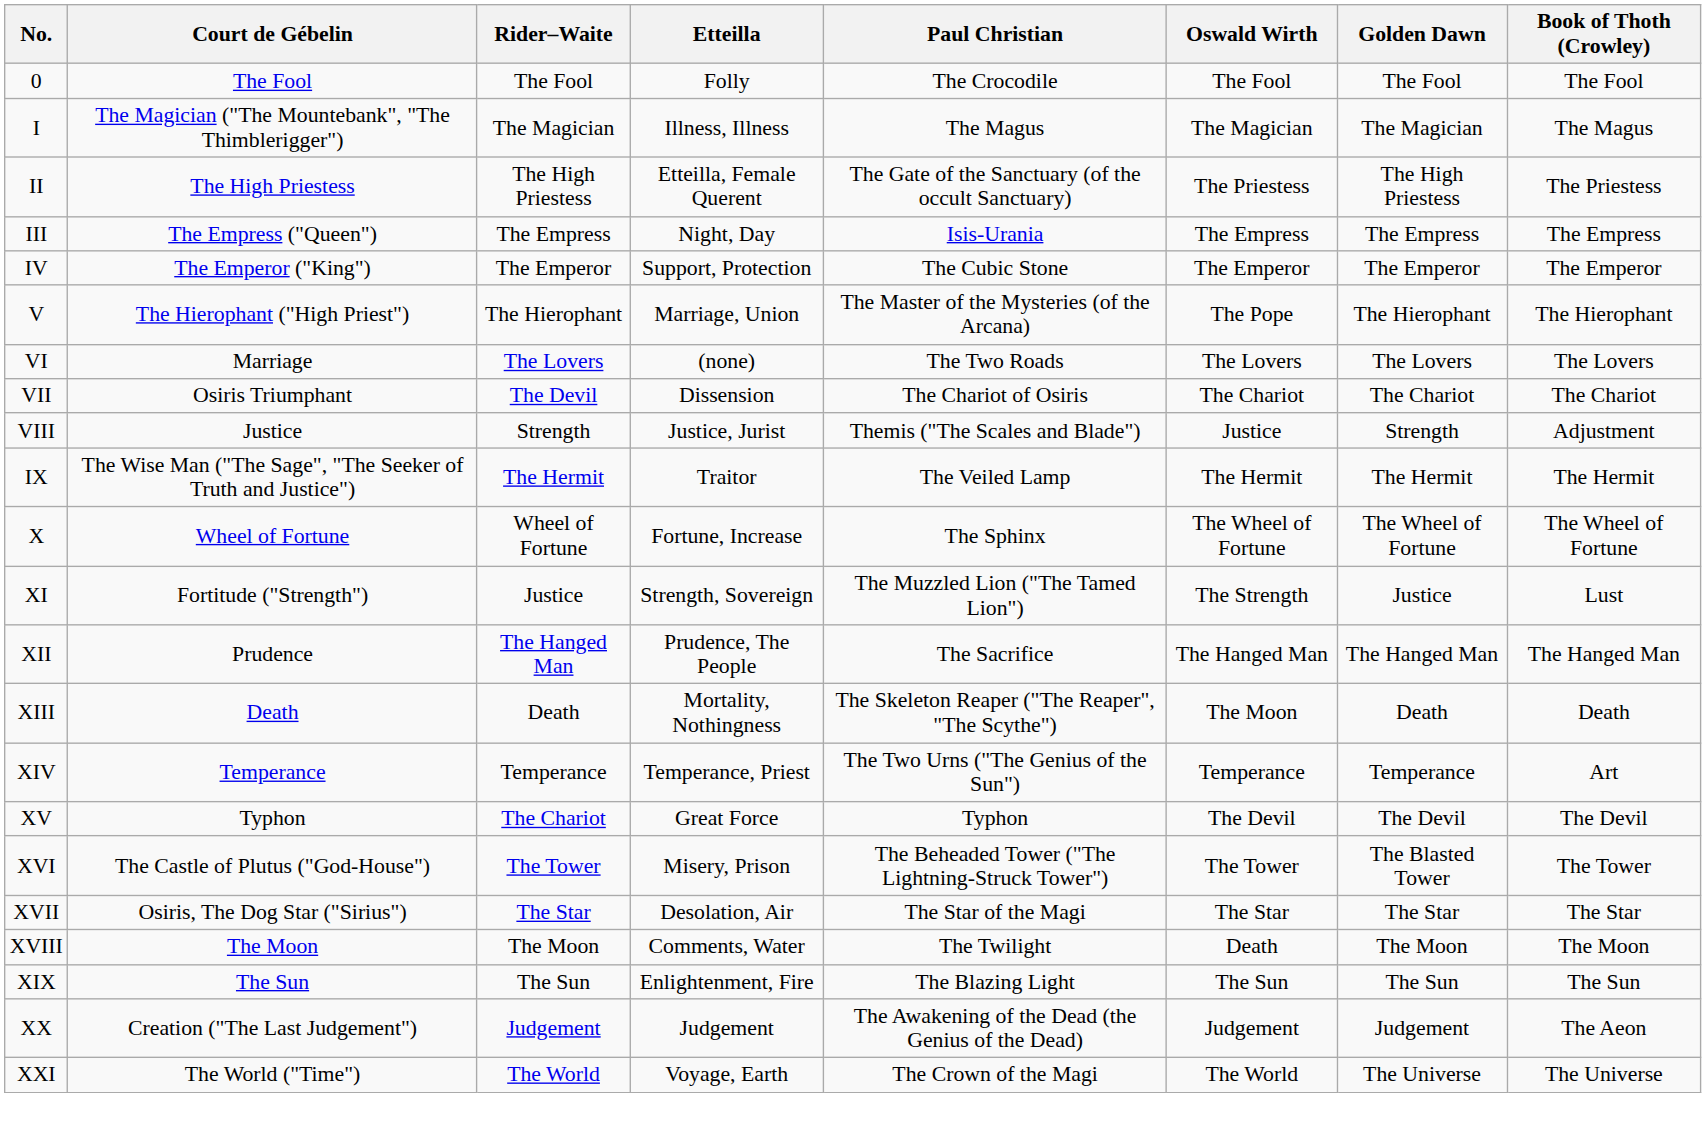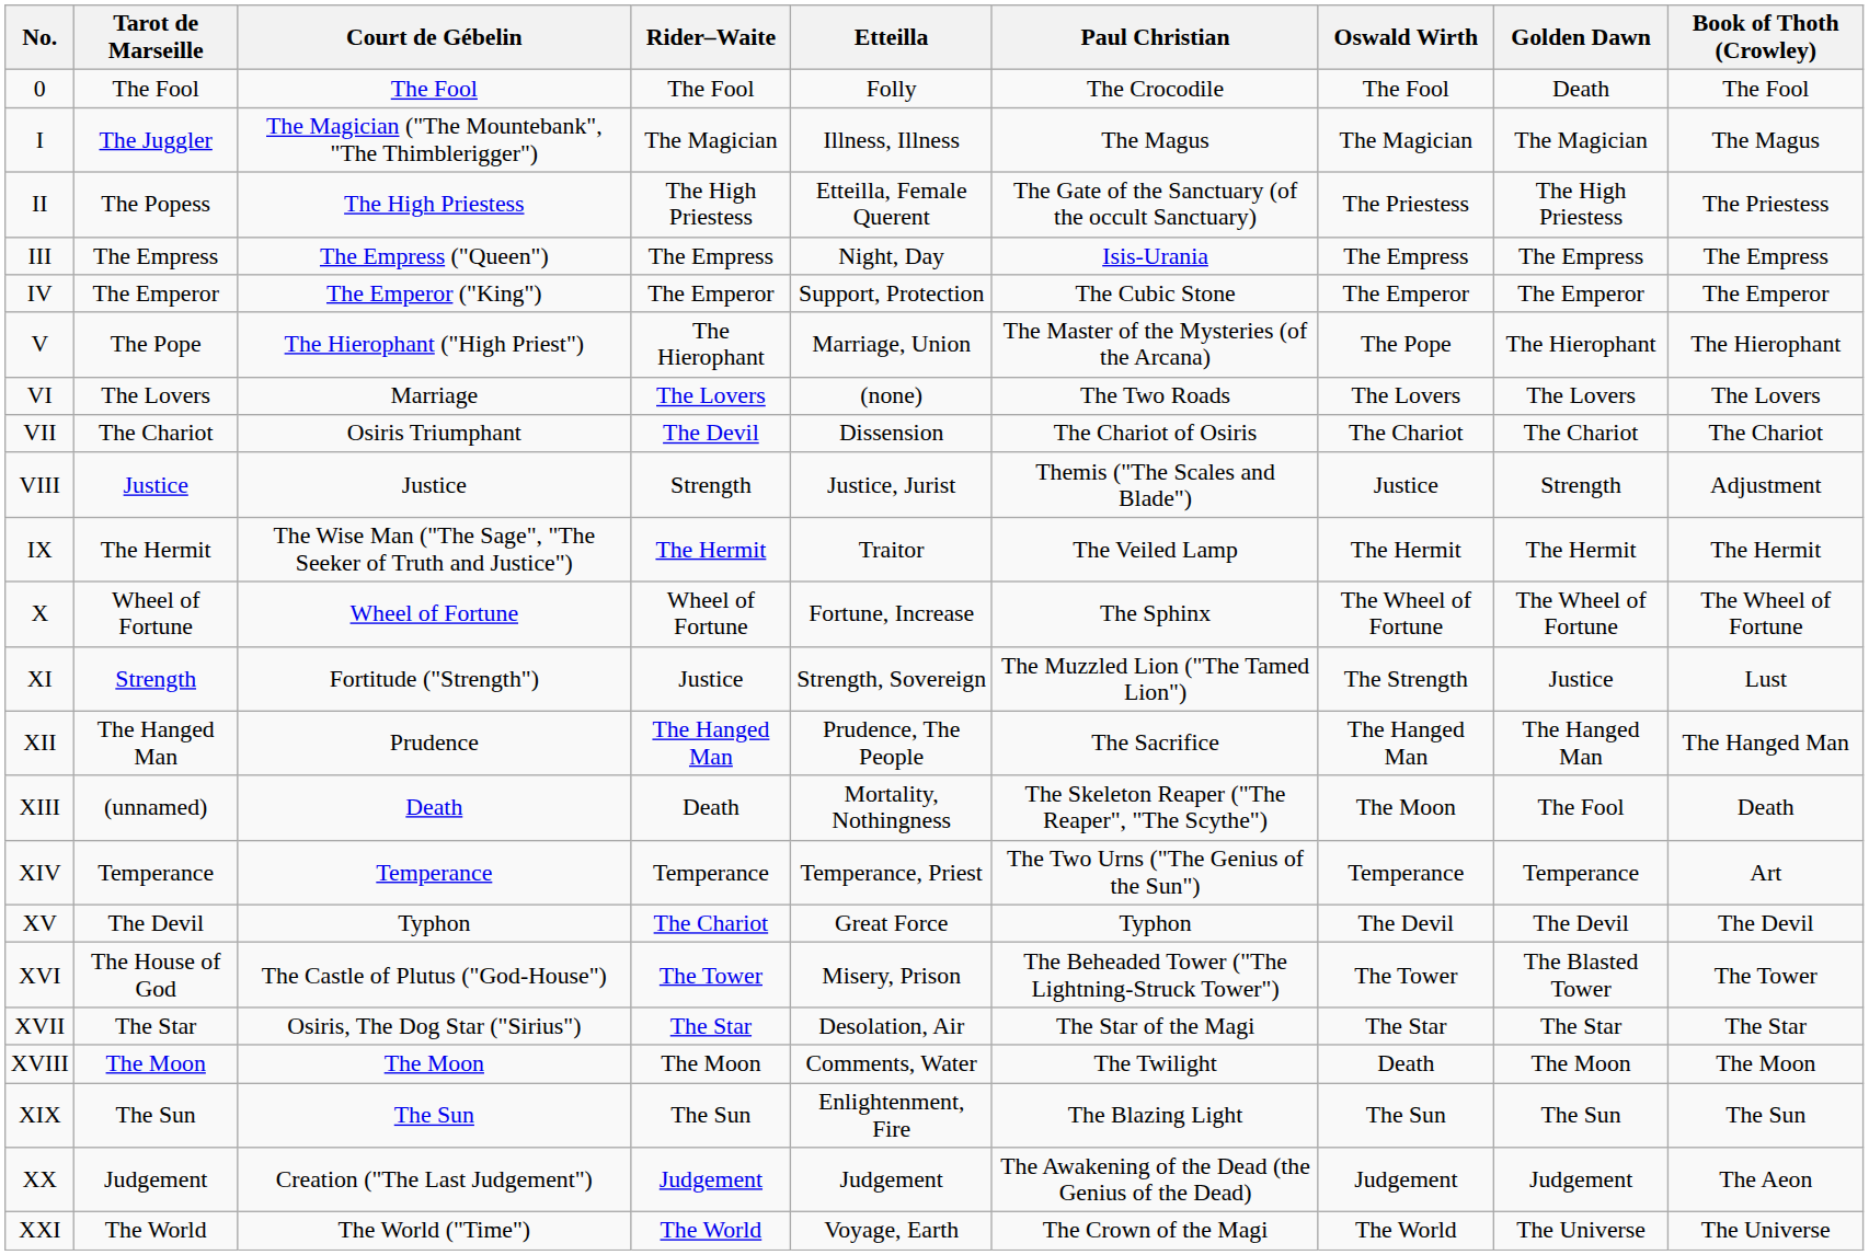+ column: Tarot de Marseille | The Fool | The Juggler | The Popess | The Empress | The Emperor | The Pope | The Lovers | The Chariot | Justice | The Hermit | Wheel of Fortune | Strength | The Hanged Man | (unnamed) | Temperance | The Devil | The House of God | The Star | The Moon | The Sun | Judgement | The World
0 | Golden Dawn: The Fool -> Death
XIII | Golden Dawn: Death -> The Fool
